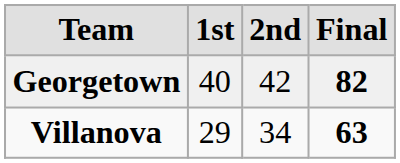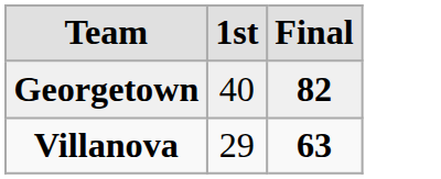- column: 2nd | 42 | 34
